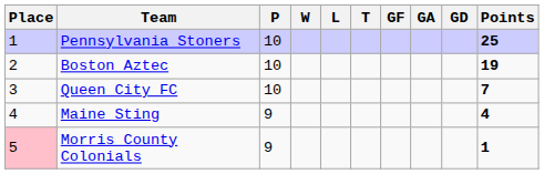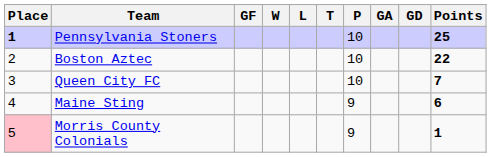columns swapped: P <-> GF
Pennsylvania Stoners | Place: normal -> bold
Boston Aztec | Points: 19 -> 22
Maine Sting | Points: 4 -> 6
